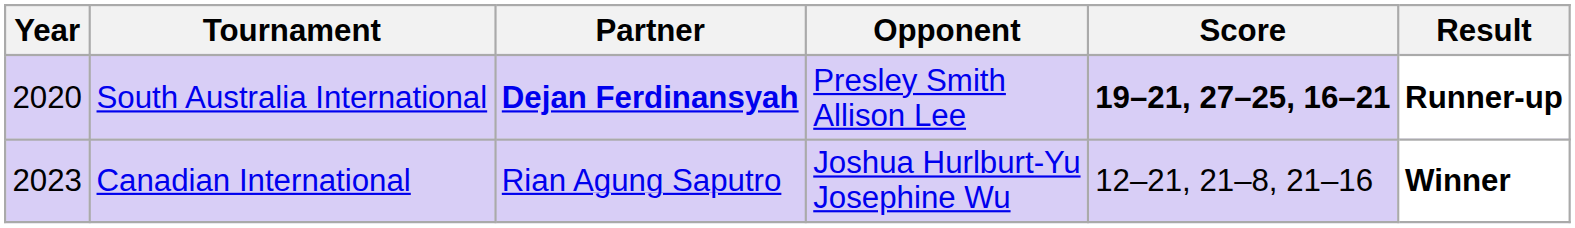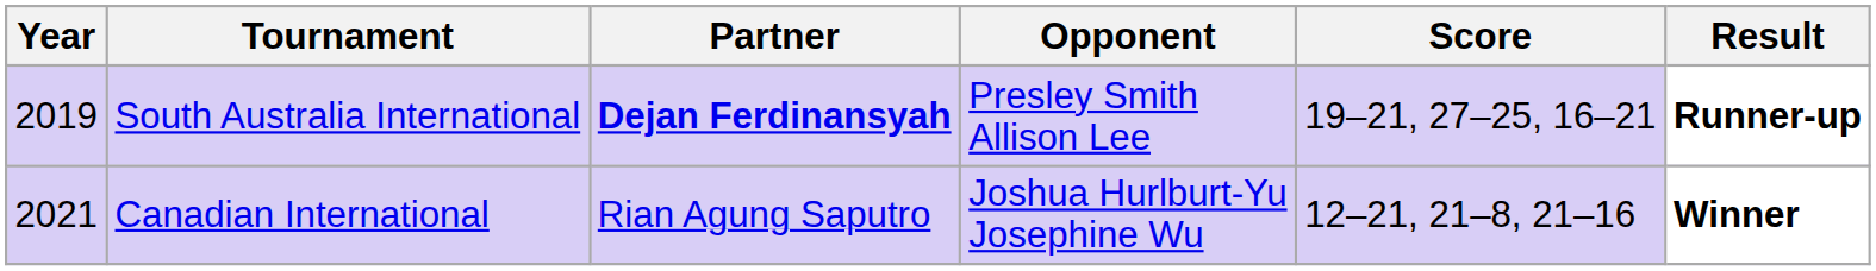South Australia International | Year: 2020 -> 2019
South Australia International | Score: bold -> normal
Canadian International | Year: 2023 -> 2021
